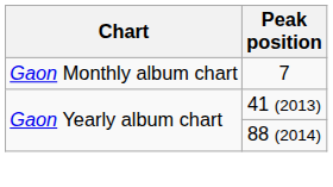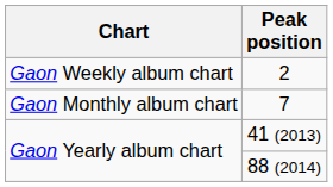+ row: Gaon Weekly album chart | 2
